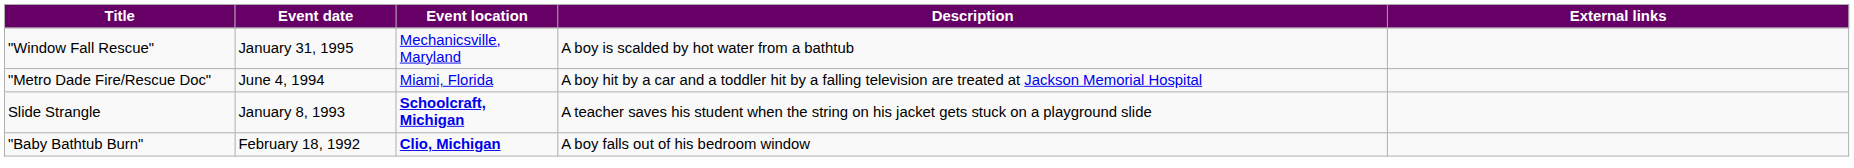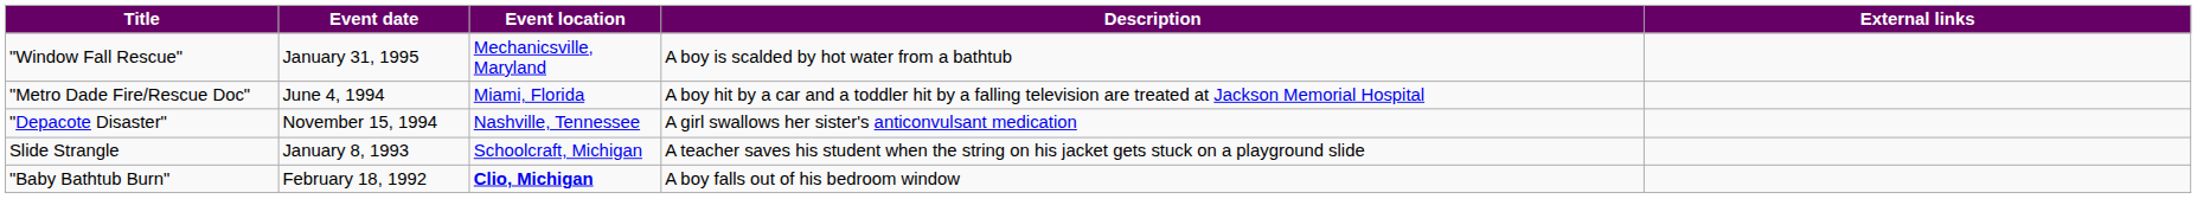+ row: "Depacote Disaster" | November 15, 1994 | Nashville, Tennessee | A girl swallows her sister's anticonvulsant medication
Slide Strangle | Event location: bold -> normal
